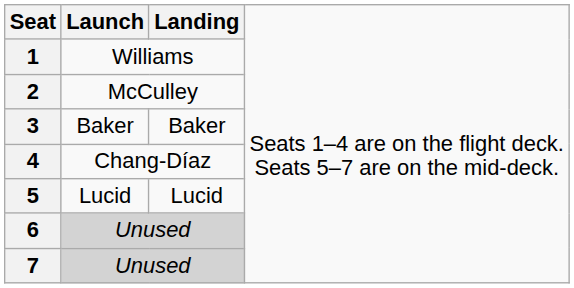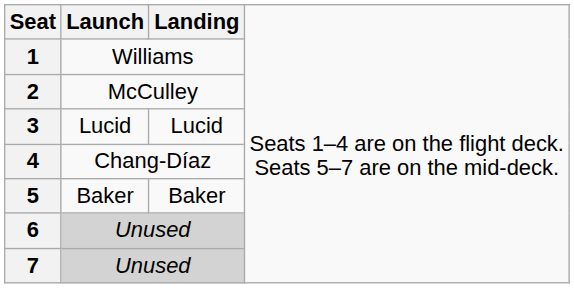3 | column 2: Baker -> Lucid
3 | column 3: Baker -> Lucid
5 | column 2: Lucid -> Baker
5 | column 3: Lucid -> Baker
